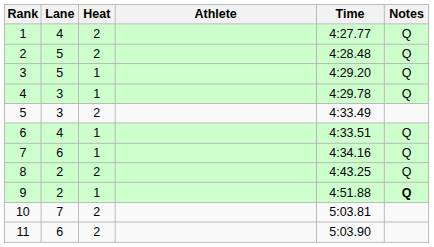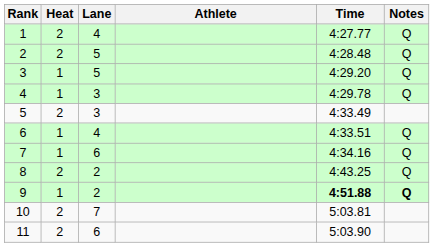columns swapped: Heat <-> Lane
9 | Time: normal -> bold
